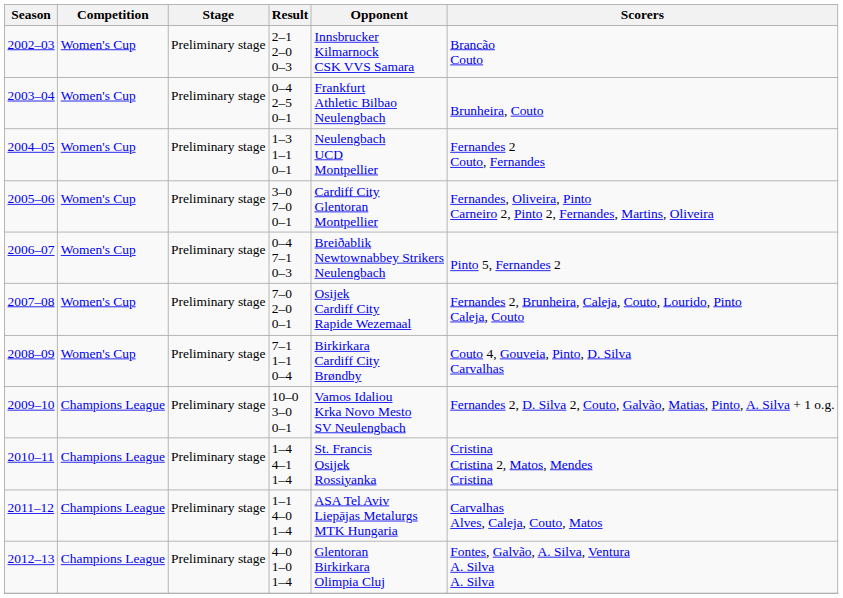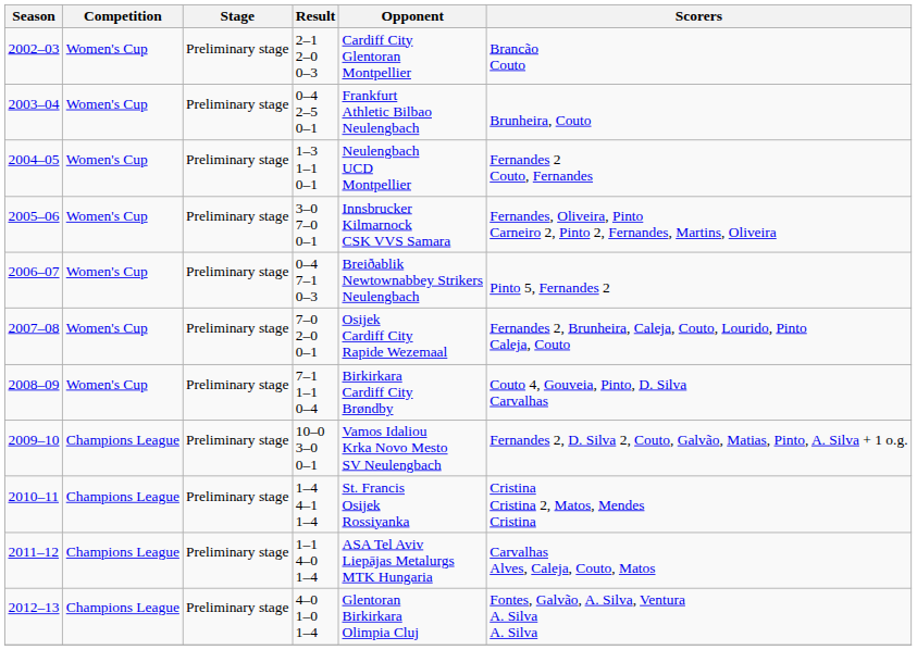2002–03 | Opponent: Innsbrucker Kilmarnock CSK VVS Samara -> Cardiff City Glentoran Montpellier
2005–06 | Opponent: Cardiff City Glentoran Montpellier -> Innsbrucker Kilmarnock CSK VVS Samara
